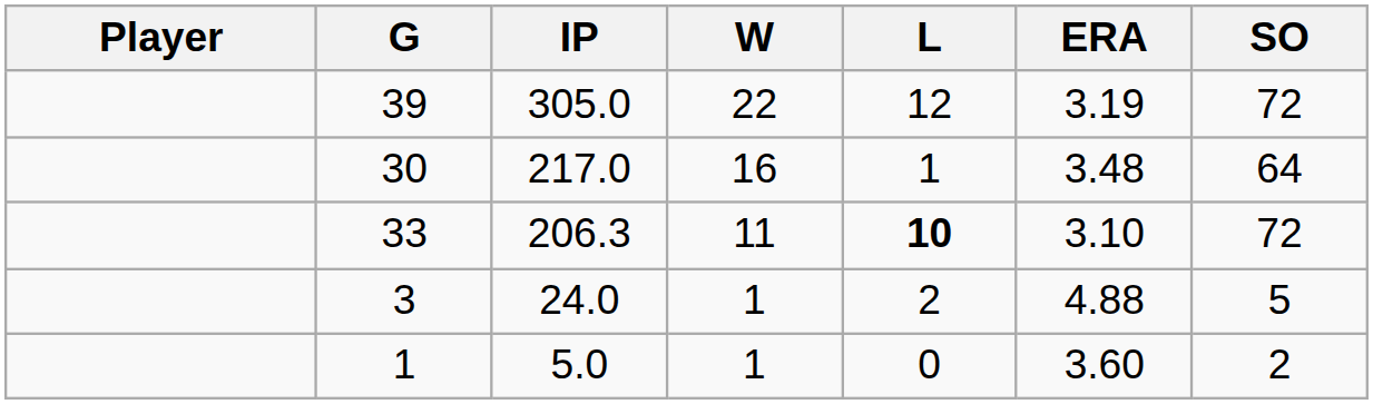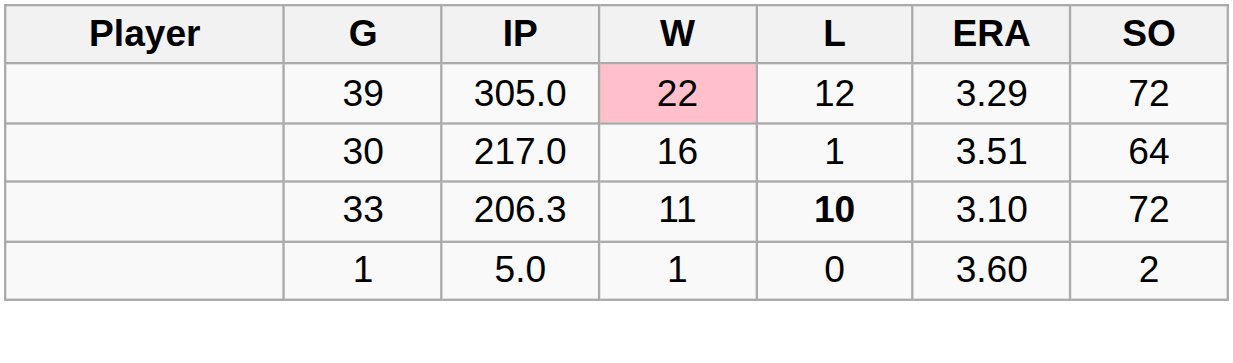39 | W: no background -> pink background
39 | ERA: 3.19 -> 3.29
30 | ERA: 3.48 -> 3.51
- row: 3 | 24.0 | 1 | 2 | 4.88 | 5
